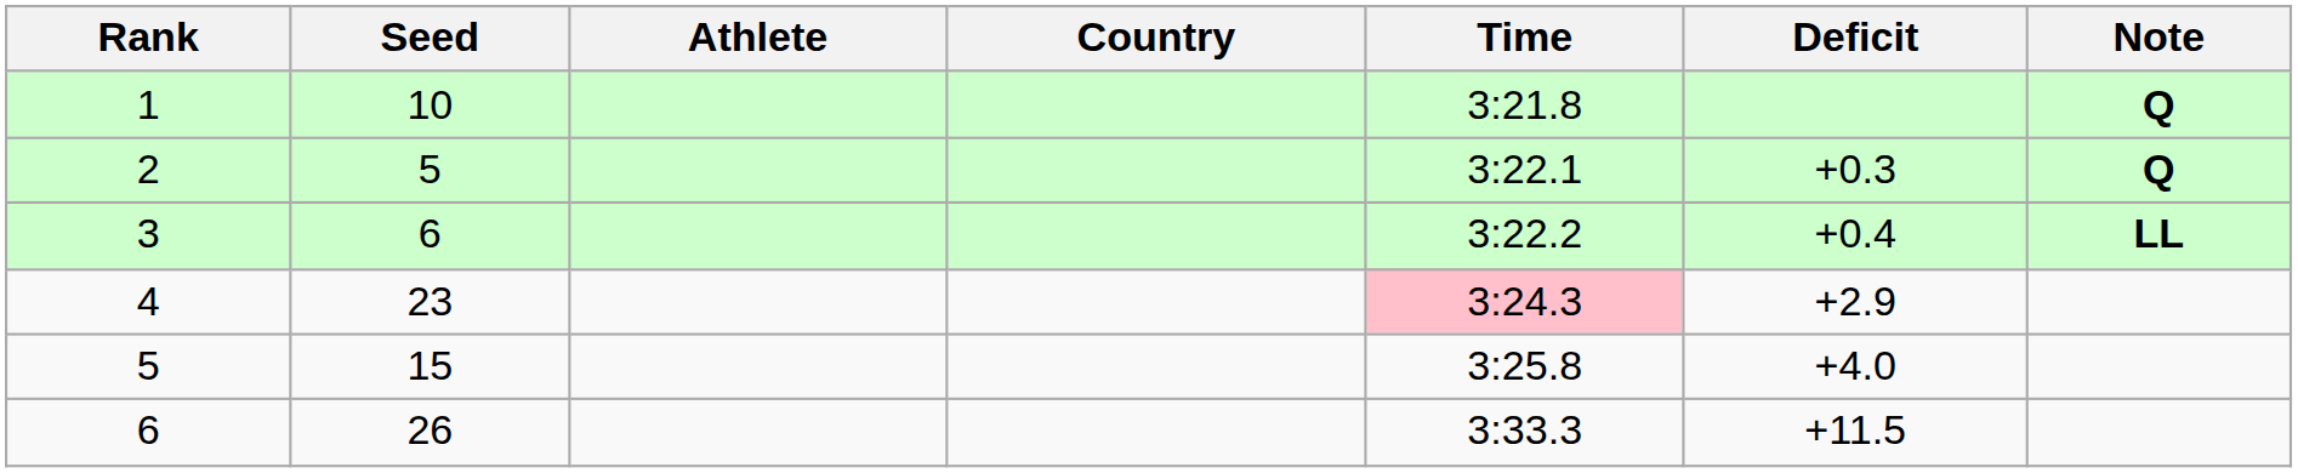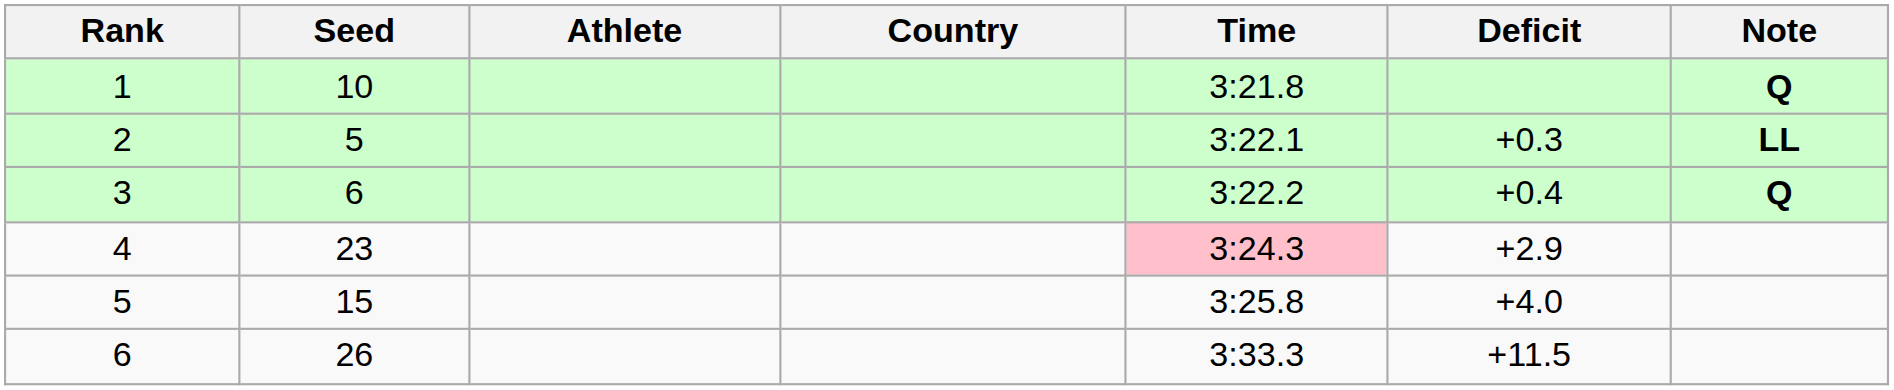2 | Note: Q -> LL
3 | Note: LL -> Q
